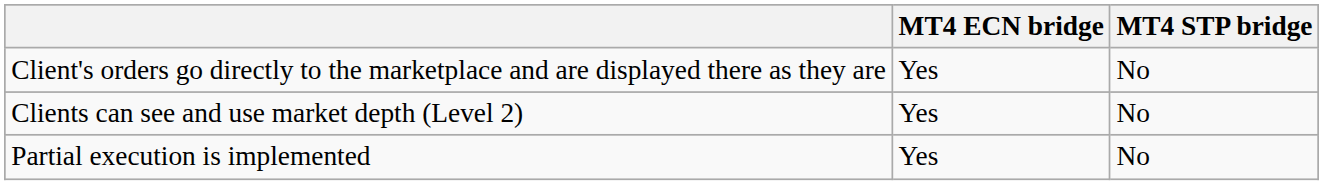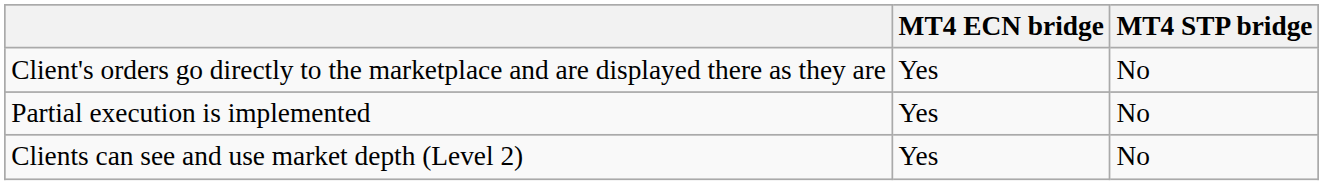rows swapped: Clients can see and use market depth (Level 2) <-> Partial execution is implemented
